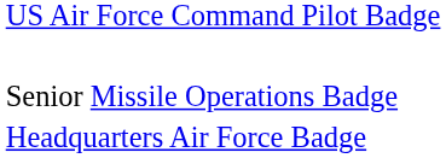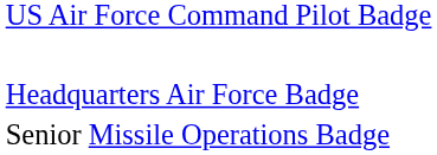rows swapped: Senior Missile Operations Badge <-> Headquarters Air Force Badge
